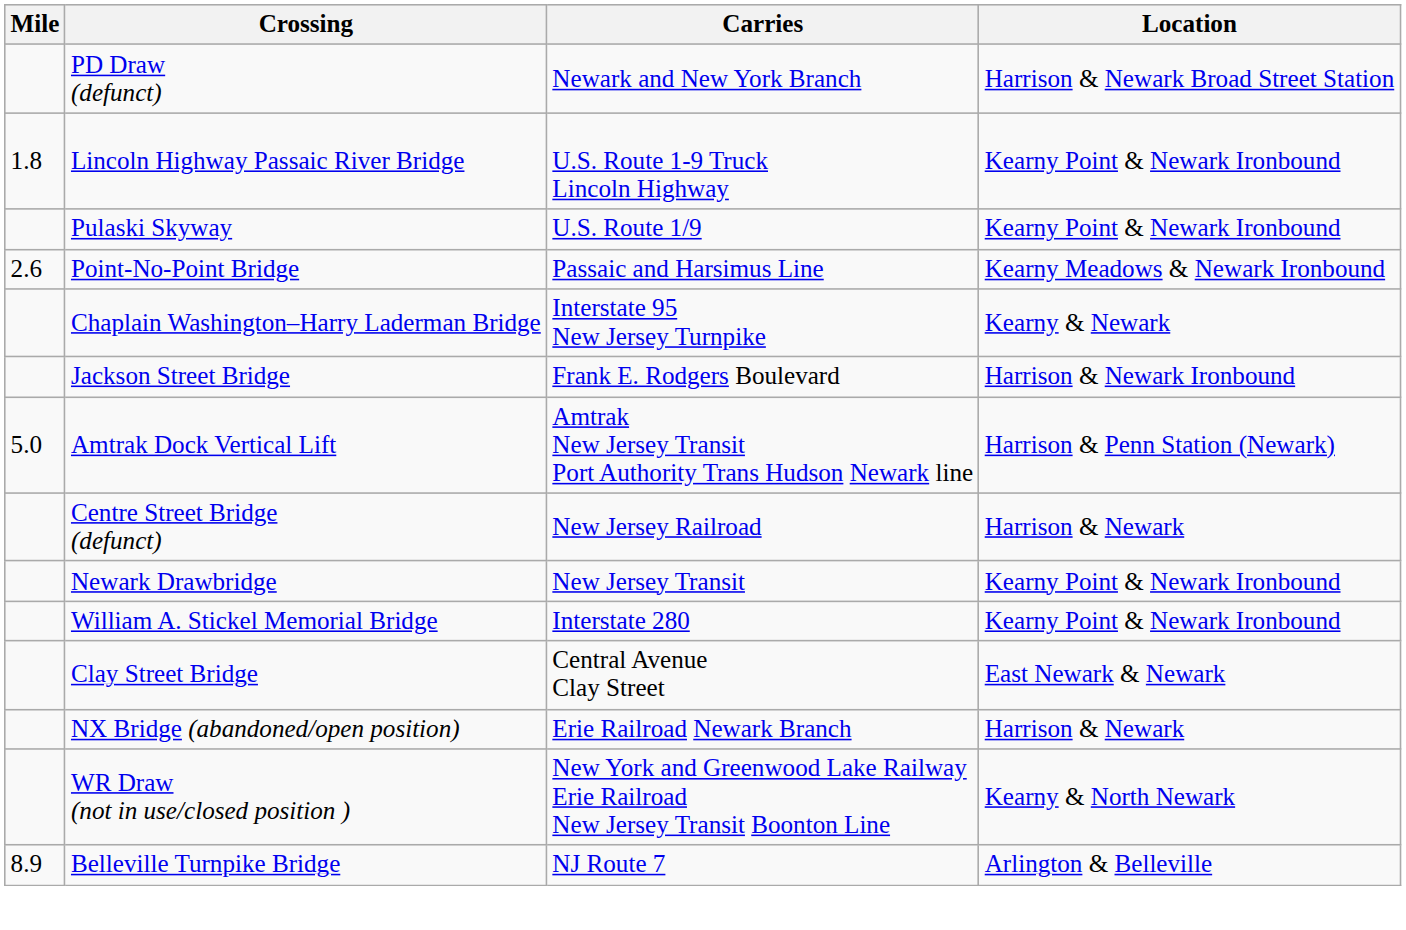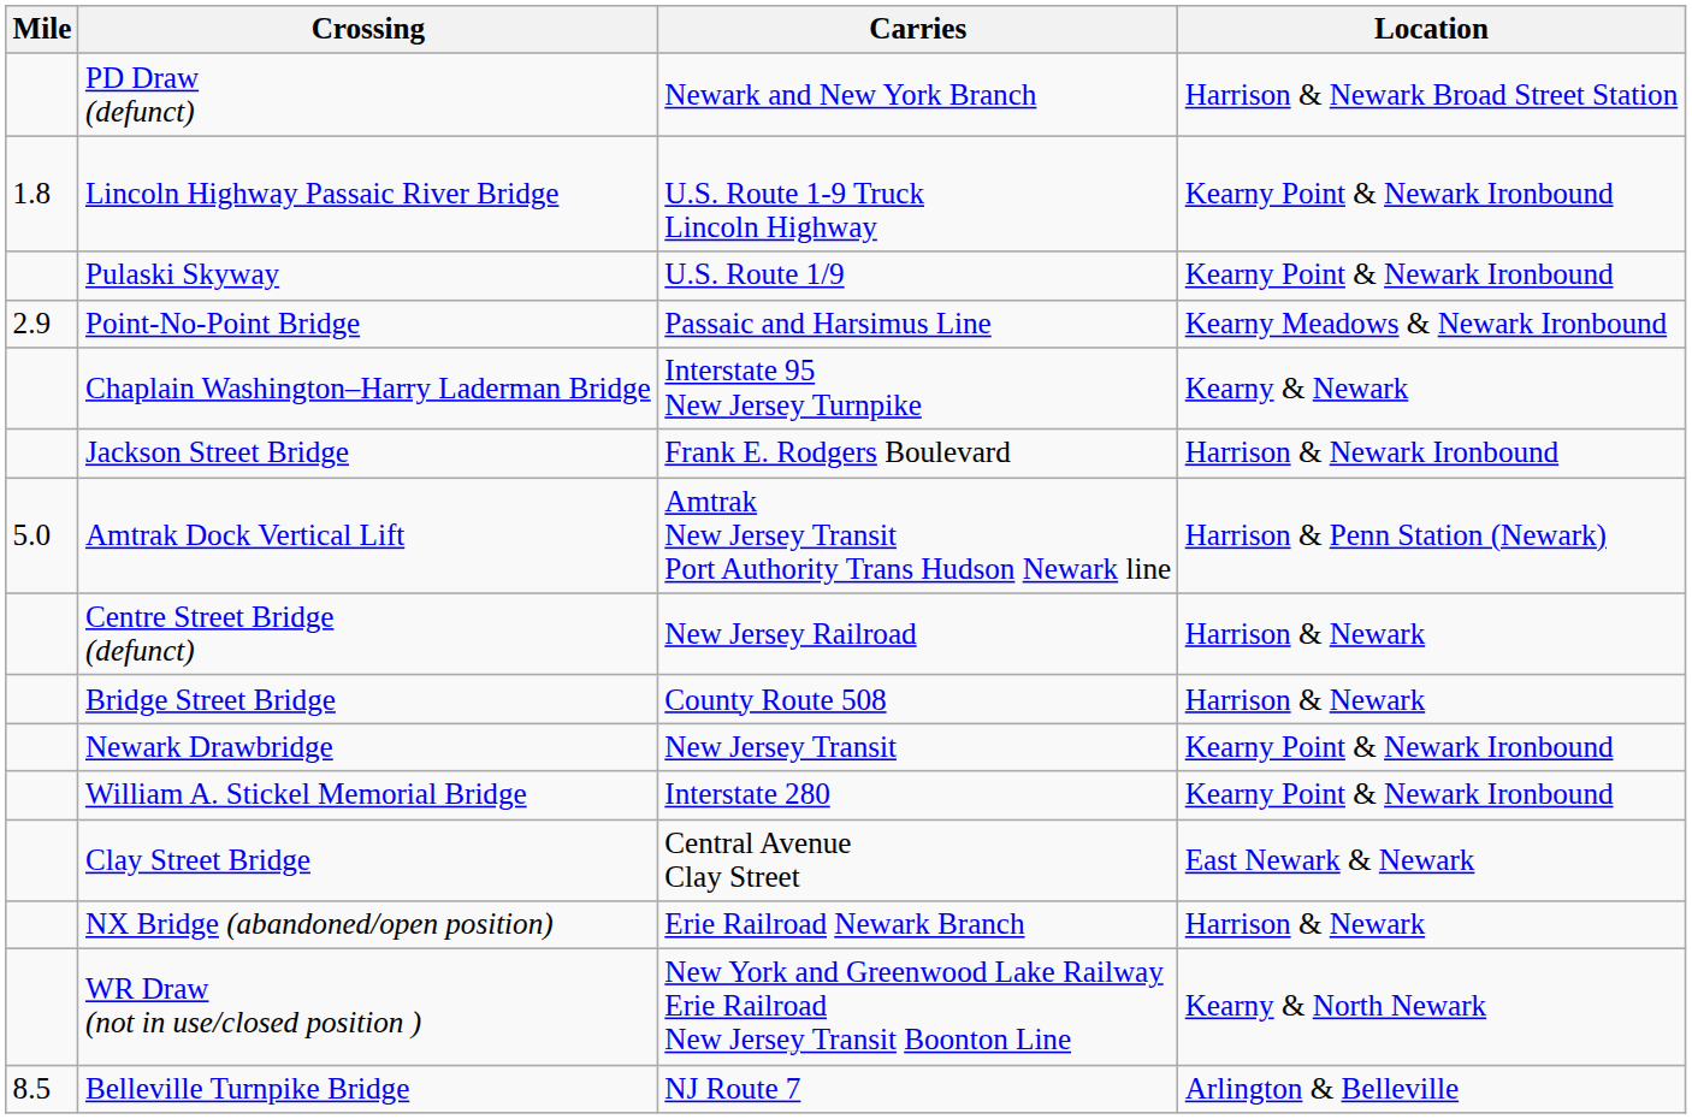Point-No-Point Bridge | Mile: 2.6 -> 2.9
+ row: Bridge Street Bridge | County Route 508 | Harrison & Newark
Belleville Turnpike Bridge | Mile: 8.9 -> 8.5
